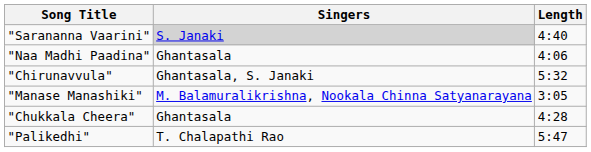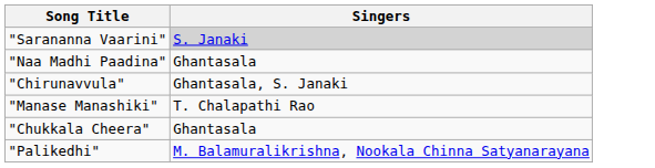- column: Length | 4:40 | 4:06 | 5:32 | 3:05 | 4:28 | 5:47
"Manase Manashiki" | Singers: M. Balamuralikrishna, Nookala Chinna Satyanarayana -> T. Chalapathi Rao
"Palikedhi" | Singers: T. Chalapathi Rao -> M. Balamuralikrishna, Nookala Chinna Satyanarayana
